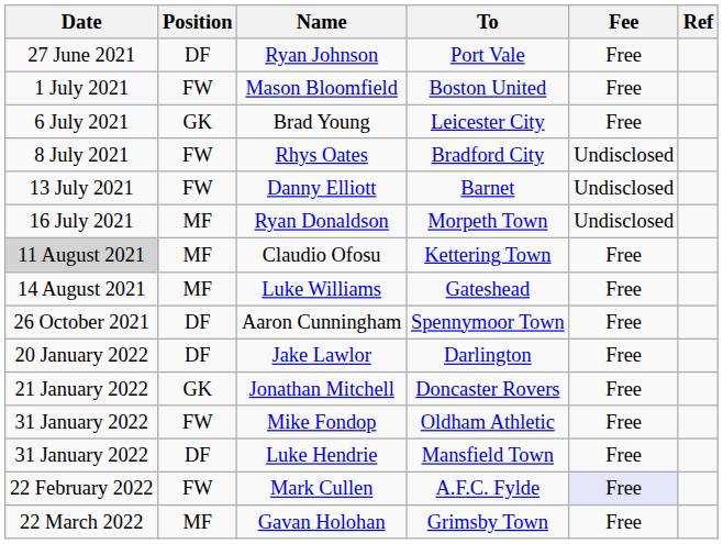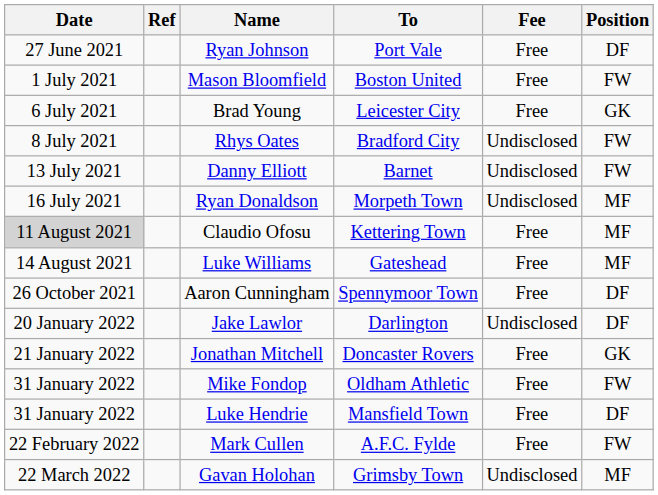columns swapped: Position <-> Ref
Jake Lawlor | Fee: Free -> Undisclosed
Mark Cullen | Fee: lavender background -> no background
Gavan Holohan | Fee: Free -> Undisclosed
